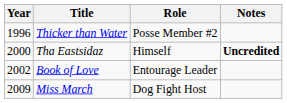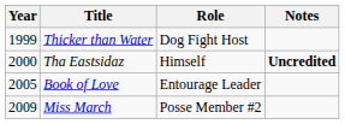Thicker than Water | Year: 1996 -> 1999
Thicker than Water | Role: Posse Member #2 -> Dog Fight Host
Book of Love | Year: 2002 -> 2005
Miss March | Role: Dog Fight Host -> Posse Member #2
